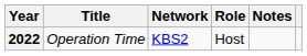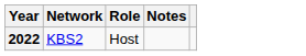- column: Title | Operation Time
